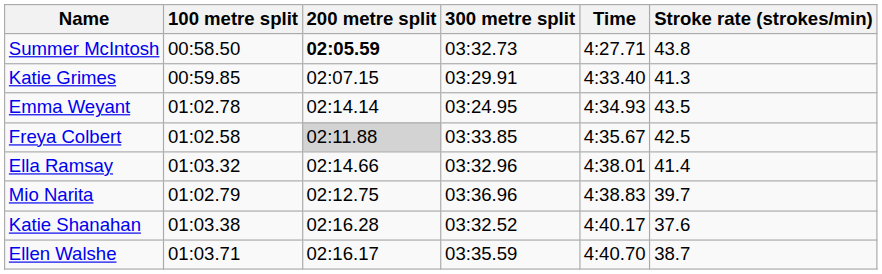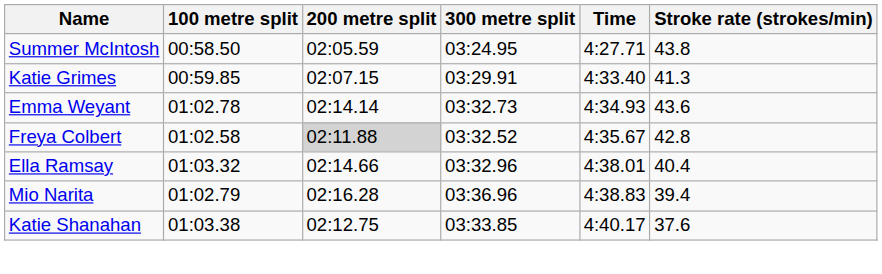Summer McIntosh | 200 metre split: bold -> normal
Summer McIntosh | 300 metre split: 03:32.73 -> 03:24.95
Emma Weyant | 300 metre split: 03:24.95 -> 03:32.73
Emma Weyant | Stroke rate (strokes/min): 43.5 -> 43.6
Freya Colbert | 300 metre split: 03:33.85 -> 03:32.52
Freya Colbert | Stroke rate (strokes/min): 42.5 -> 42.8
Ella Ramsay | Stroke rate (strokes/min): 41.4 -> 40.4
Mio Narita | 200 metre split: 02:12.75 -> 02:16.28
Mio Narita | Stroke rate (strokes/min): 39.7 -> 39.4
Katie Shanahan | 200 metre split: 02:16.28 -> 02:12.75
Katie Shanahan | 300 metre split: 03:32.52 -> 03:33.85
- row: Ellen Walshe | 01:03.71 | 02:16.17 | 03:35.59 | 4:40.70 | 38.7
